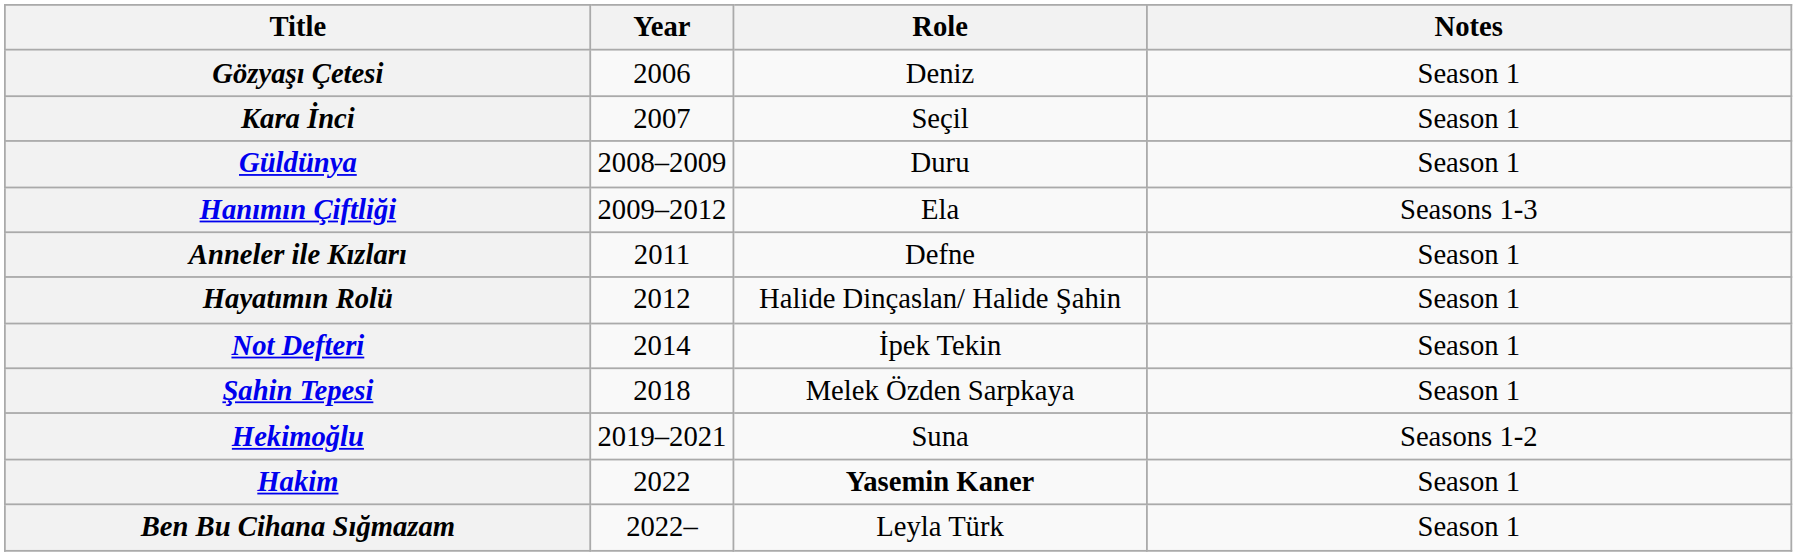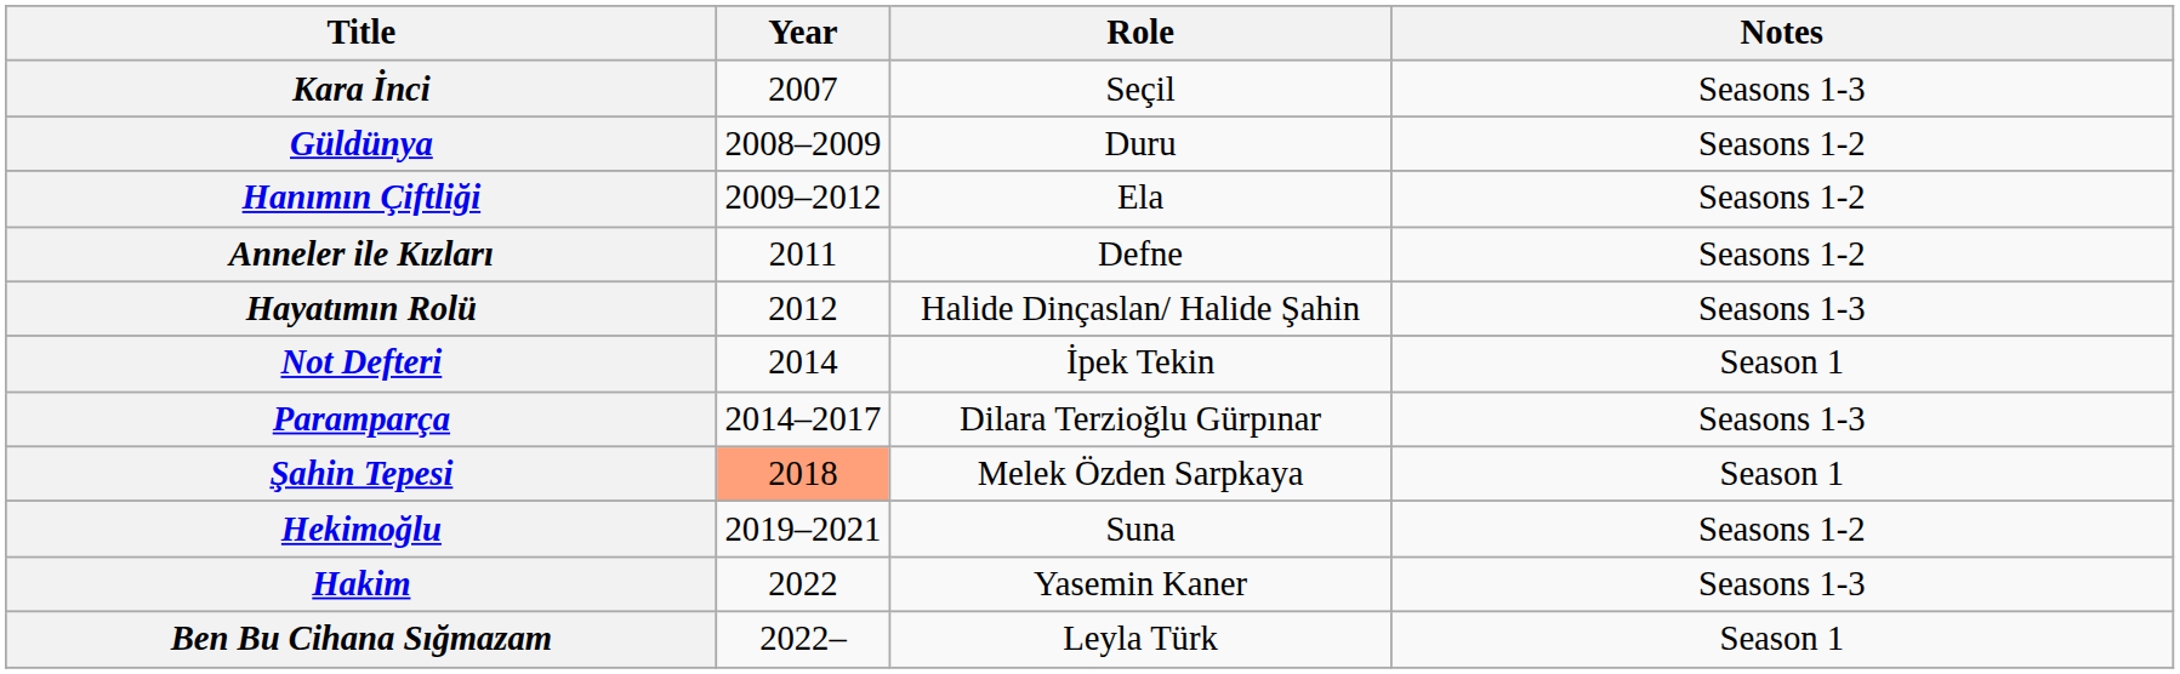- row: Gözyaşı Çetesi | 2006 | Deniz | Season 1
Kara İnci | Notes: Season 1 -> Seasons 1-3
Güldünya | Notes: Season 1 -> Seasons 1-2
Hanımın Çiftliği | Notes: Seasons 1-3 -> Seasons 1-2
Anneler ile Kızları | Notes: Season 1 -> Seasons 1-2
Hayatımın Rolü | Notes: Season 1 -> Seasons 1-3
+ row: Paramparça | 2014–2017 | Dilara Terzioğlu Gürpınar | Seasons 1-3
Şahin Tepesi | Year: no background -> lightsalmon background
Hakim | Role: bold -> normal
Hakim | Notes: Season 1 -> Seasons 1-3
